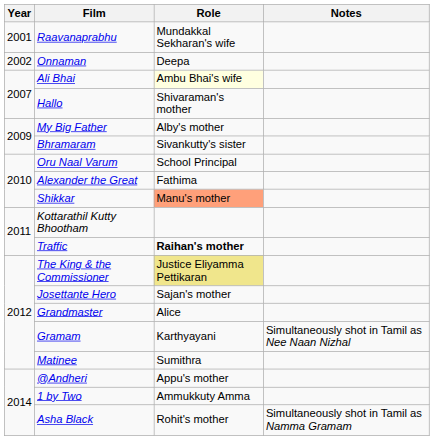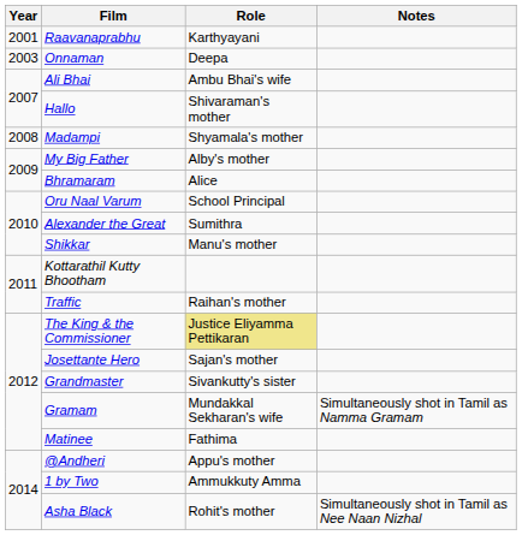Raavanaprabhu | Role: Mundakkal Sekharan's wife -> Karthyayani
Onnaman | Year: 2002 -> 2003
Ali Bhai | Role: lightyellow background -> no background
+ row: 2008 | Madampi | Shyamala's mother
Bhramaram | Role: Sivankutty's sister -> Alice
Alexander the Great | Role: Fathima -> Sumithra
Shikkar | Role: lightsalmon background -> no background
Traffic | Role: bold -> normal
Grandmaster | Role: Alice -> Sivankutty's sister
Gramam | Role: Karthyayani -> Mundakkal Sekharan's wife
Gramam | Notes: Simultaneously shot in Tamil as Nee Naan Nizhal -> Simultaneously shot in Tamil as Namma Gramam
Matinee | Role: Sumithra -> Fathima
Asha Black | Notes: Simultaneously shot in Tamil as Namma Gramam -> Simultaneously shot in Tamil as Nee Naan Nizhal
